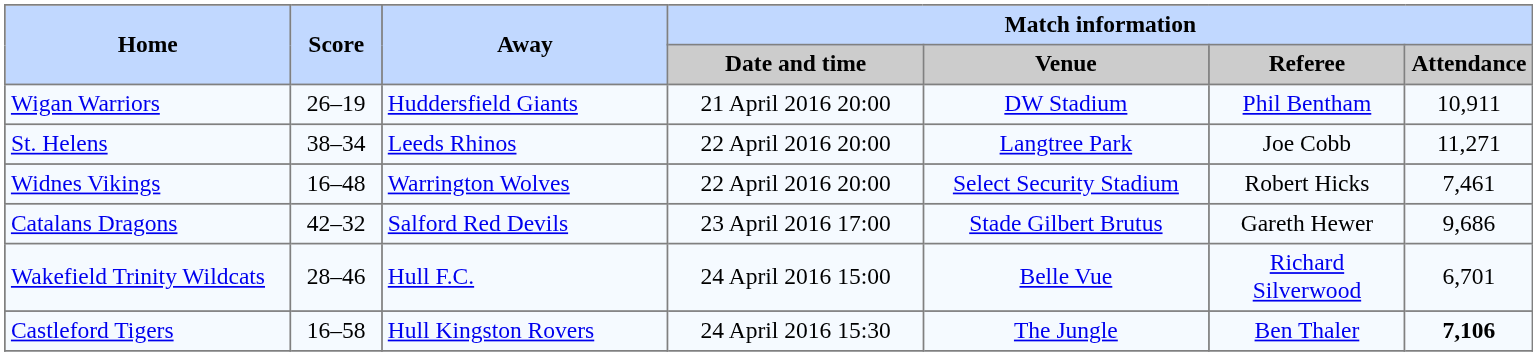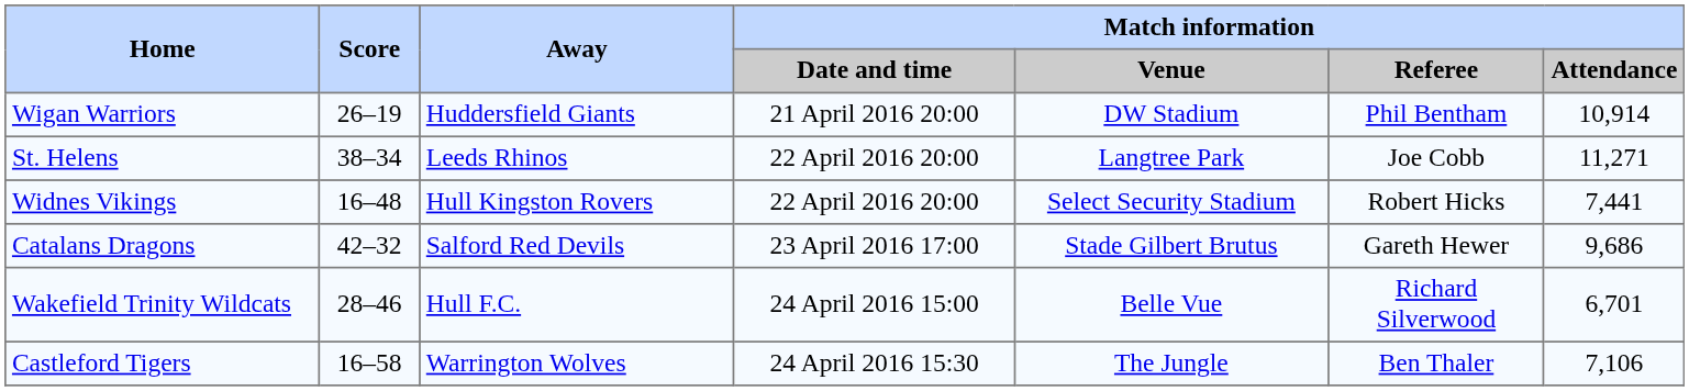Wigan Warriors | Match information / Attendance: 10,911 -> 10,914
Widnes Vikings | Away: Warrington Wolves -> Hull Kingston Rovers
Widnes Vikings | Match information / Attendance: 7,461 -> 7,441
Castleford Tigers | Away: Hull Kingston Rovers -> Warrington Wolves
Castleford Tigers | Match information / Attendance: bold -> normal
